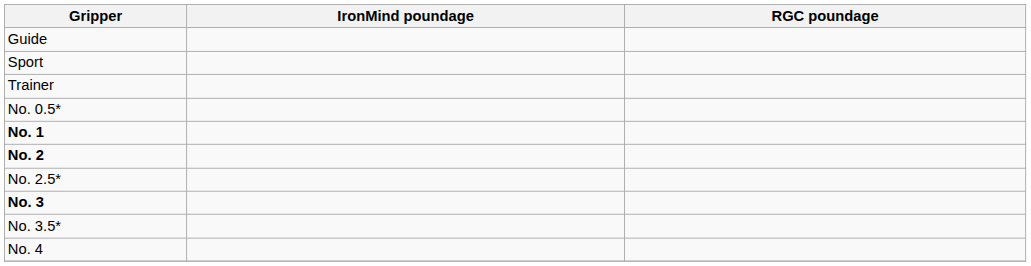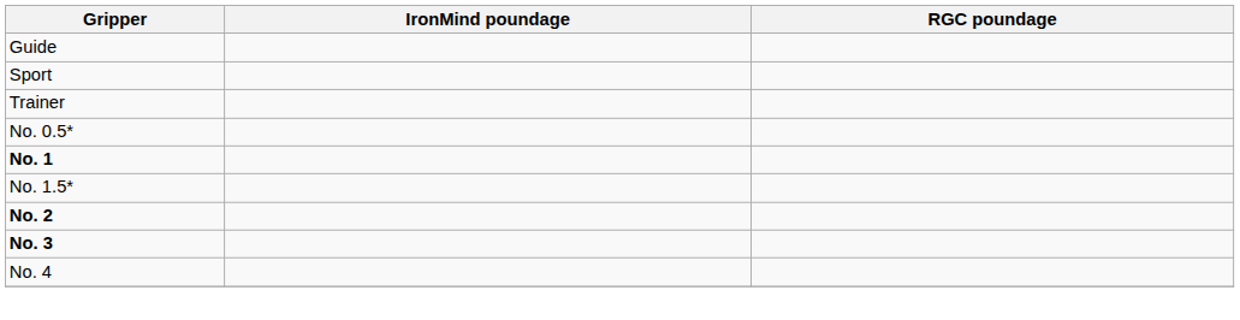+ row: No. 1.5*
- row: No. 2.5*
- row: No. 3.5*
